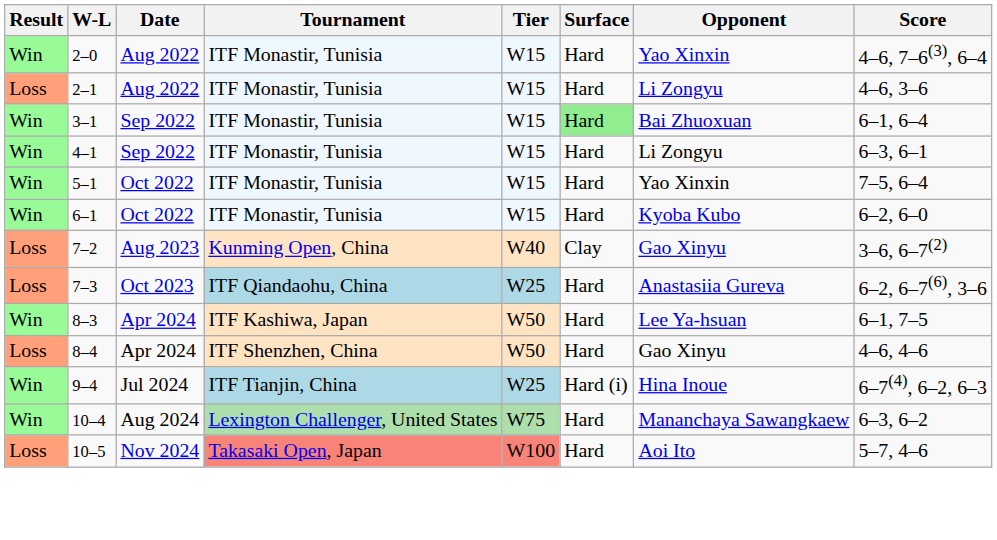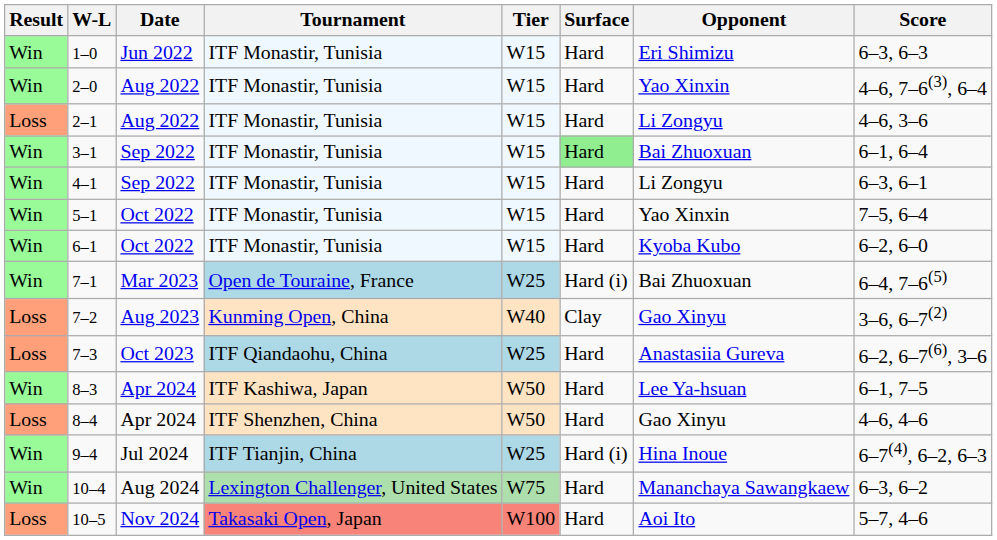+ row: Win | 1–0 | Jun 2022 | ITF Monastir, Tunisia | W15 | Hard | Eri Shimizu | 6–3, 6–3
+ row: Win | 7–1 | Mar 2023 | Open de Touraine, France | W25 | Hard (i) | Bai Zhuoxuan | 6–4, 7–6(5)
